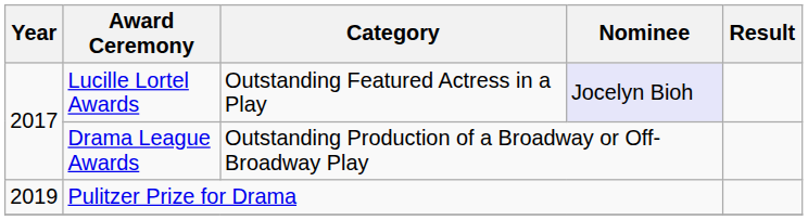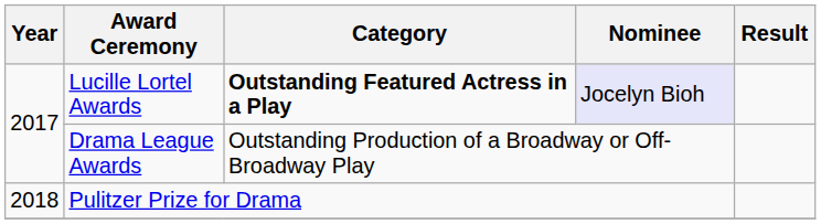Lucille Lortel Awards | Category: normal -> bold
Pulitzer Prize for Drama | Year: 2019 -> 2018
